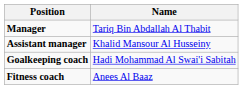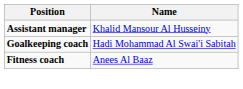- row: Manager | Tariq Bin Abdallah Al Thabit
